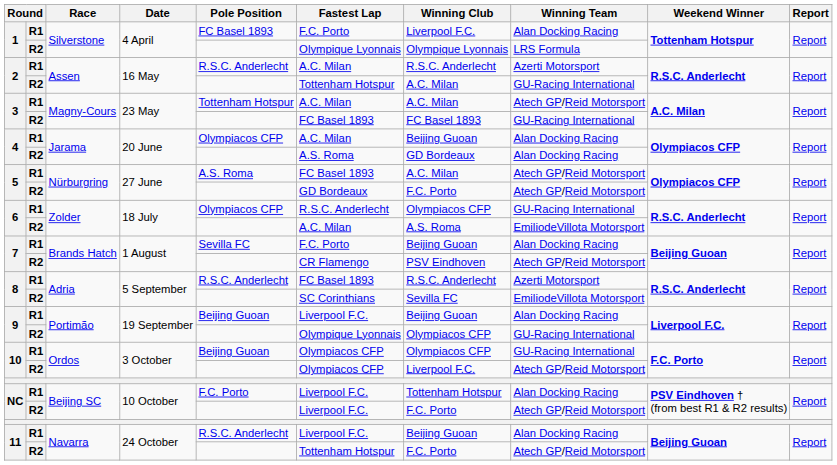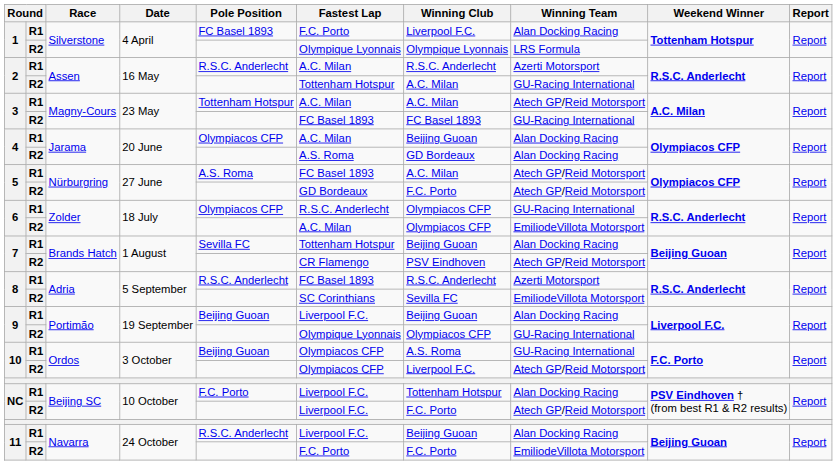6 / R2 | Winning Club: A.S. Roma -> Olympiacos CFP
7 / R1 | Fastest Lap: F.C. Porto -> Tottenham Hotspur
10 / R1 | Winning Club: Olympiacos CFP -> A.S. Roma
11 / R2 | Fastest Lap: Tottenham Hotspur -> F.C. Porto
11 / R2 | Winning Team: Atech GP/Reid Motorsport -> EmiliodeVillota Motorsport
